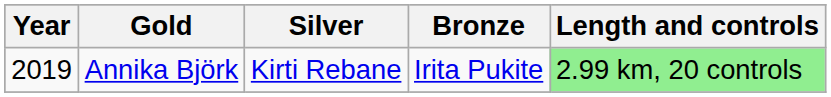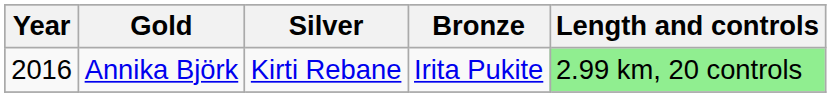Annika Björk | Year: 2019 -> 2016
